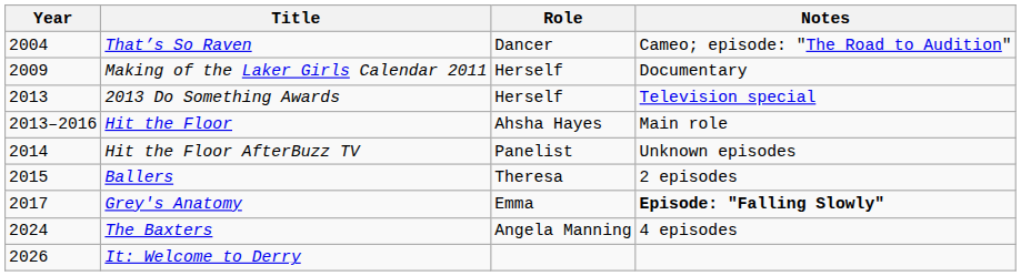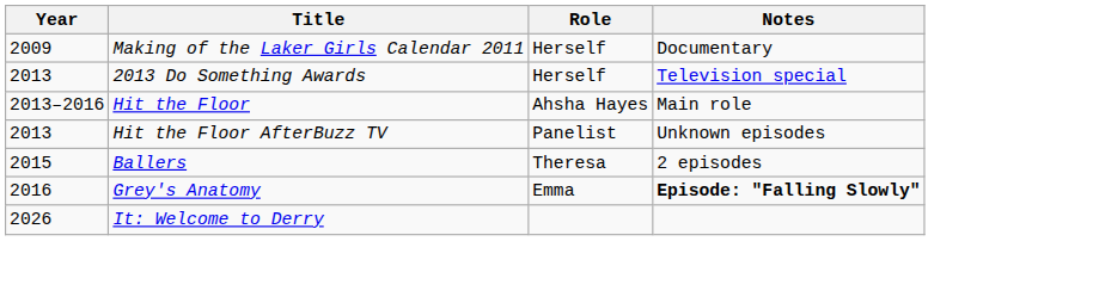- row: 2004 | That’s So Raven | Dancer | Cameo; episode: "The Road to Audition"
Hit the Floor AfterBuzz TV | Year: 2014 -> 2013
Grey's Anatomy | Year: 2017 -> 2016
- row: 2024 | The Baxters | Angela Manning | 4 episodes
